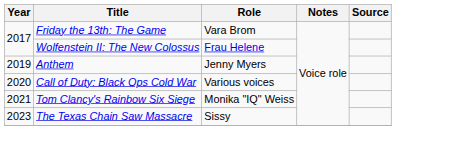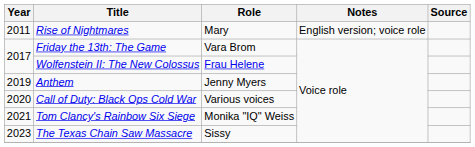+ row: 2011 | Rise of Nightmares | Mary | English version; voice role
